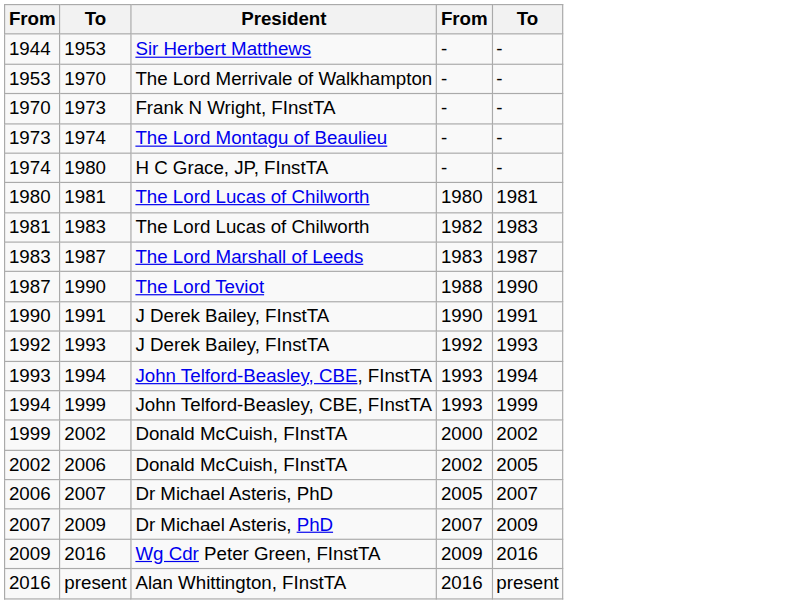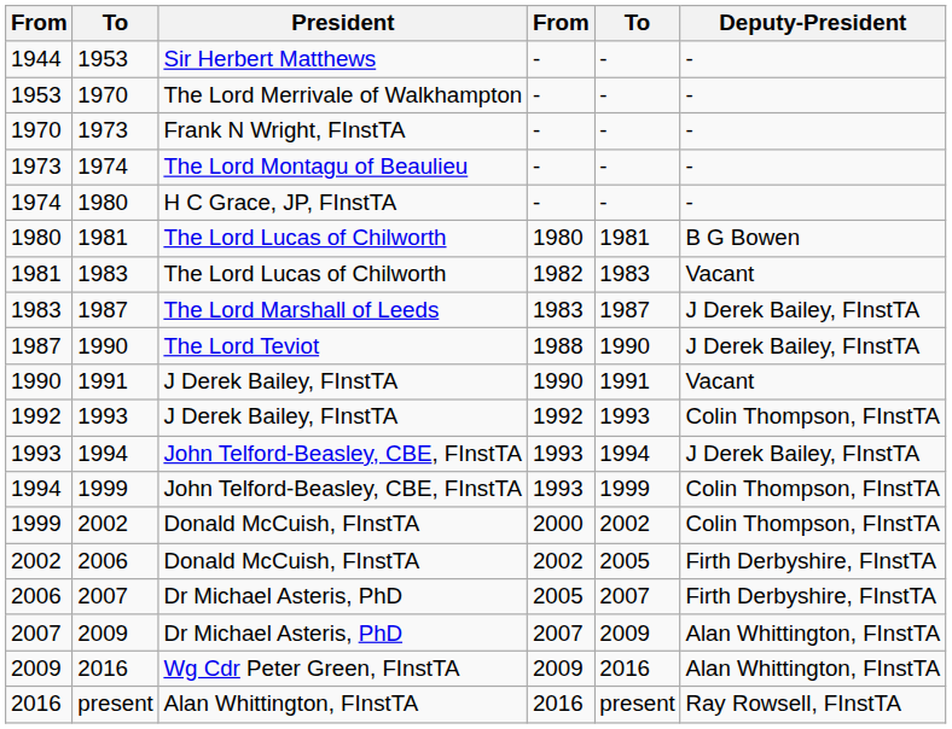+ column: Deputy-President | - | - | - | - | - | B G Bowen | Vacant | J Derek Bailey, FInstTA | J Derek Bailey, FInstTA | Vacant | Colin Thompson, FInstTA | J Derek Bailey, FInstTA | Colin Thompson, FInstTA | Colin Thompson, FInstTA | Firth Derbyshire, FInstTA | Firth Derbyshire, FInstTA | Alan Whittington, FInstTA | Alan Whittington, FInstTA | Ray Rowsell, FInstTA
